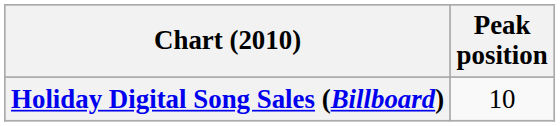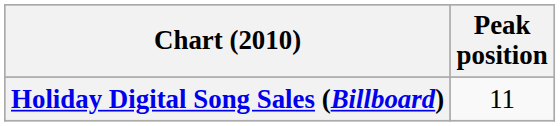Holiday Digital Song Sales (Billboard) | Peak position: 10 -> 11
